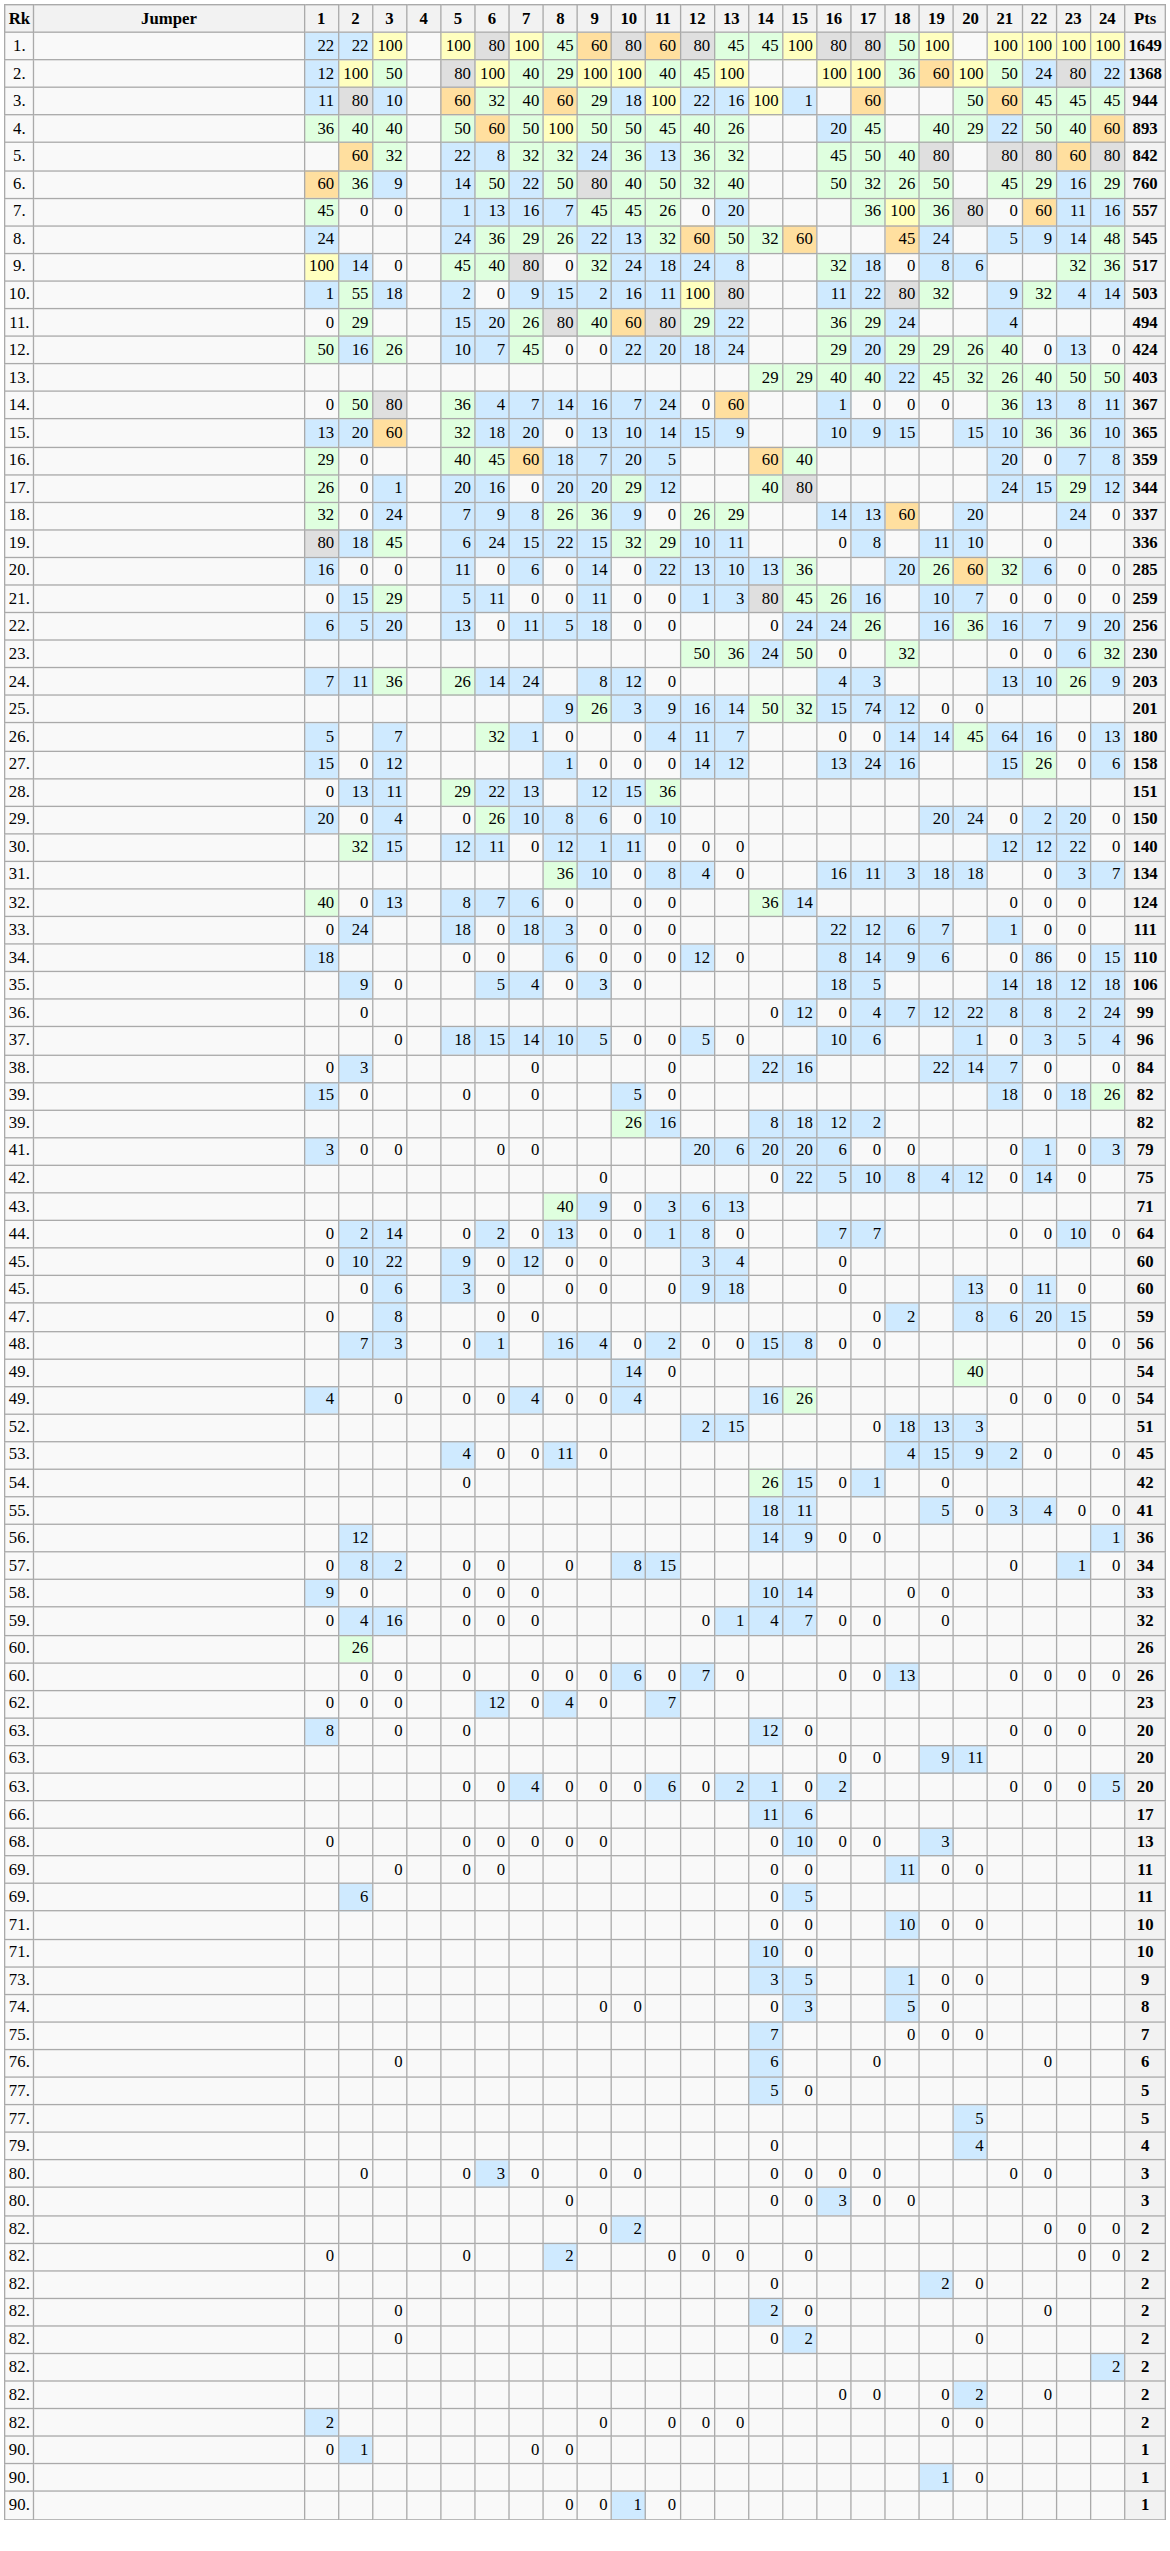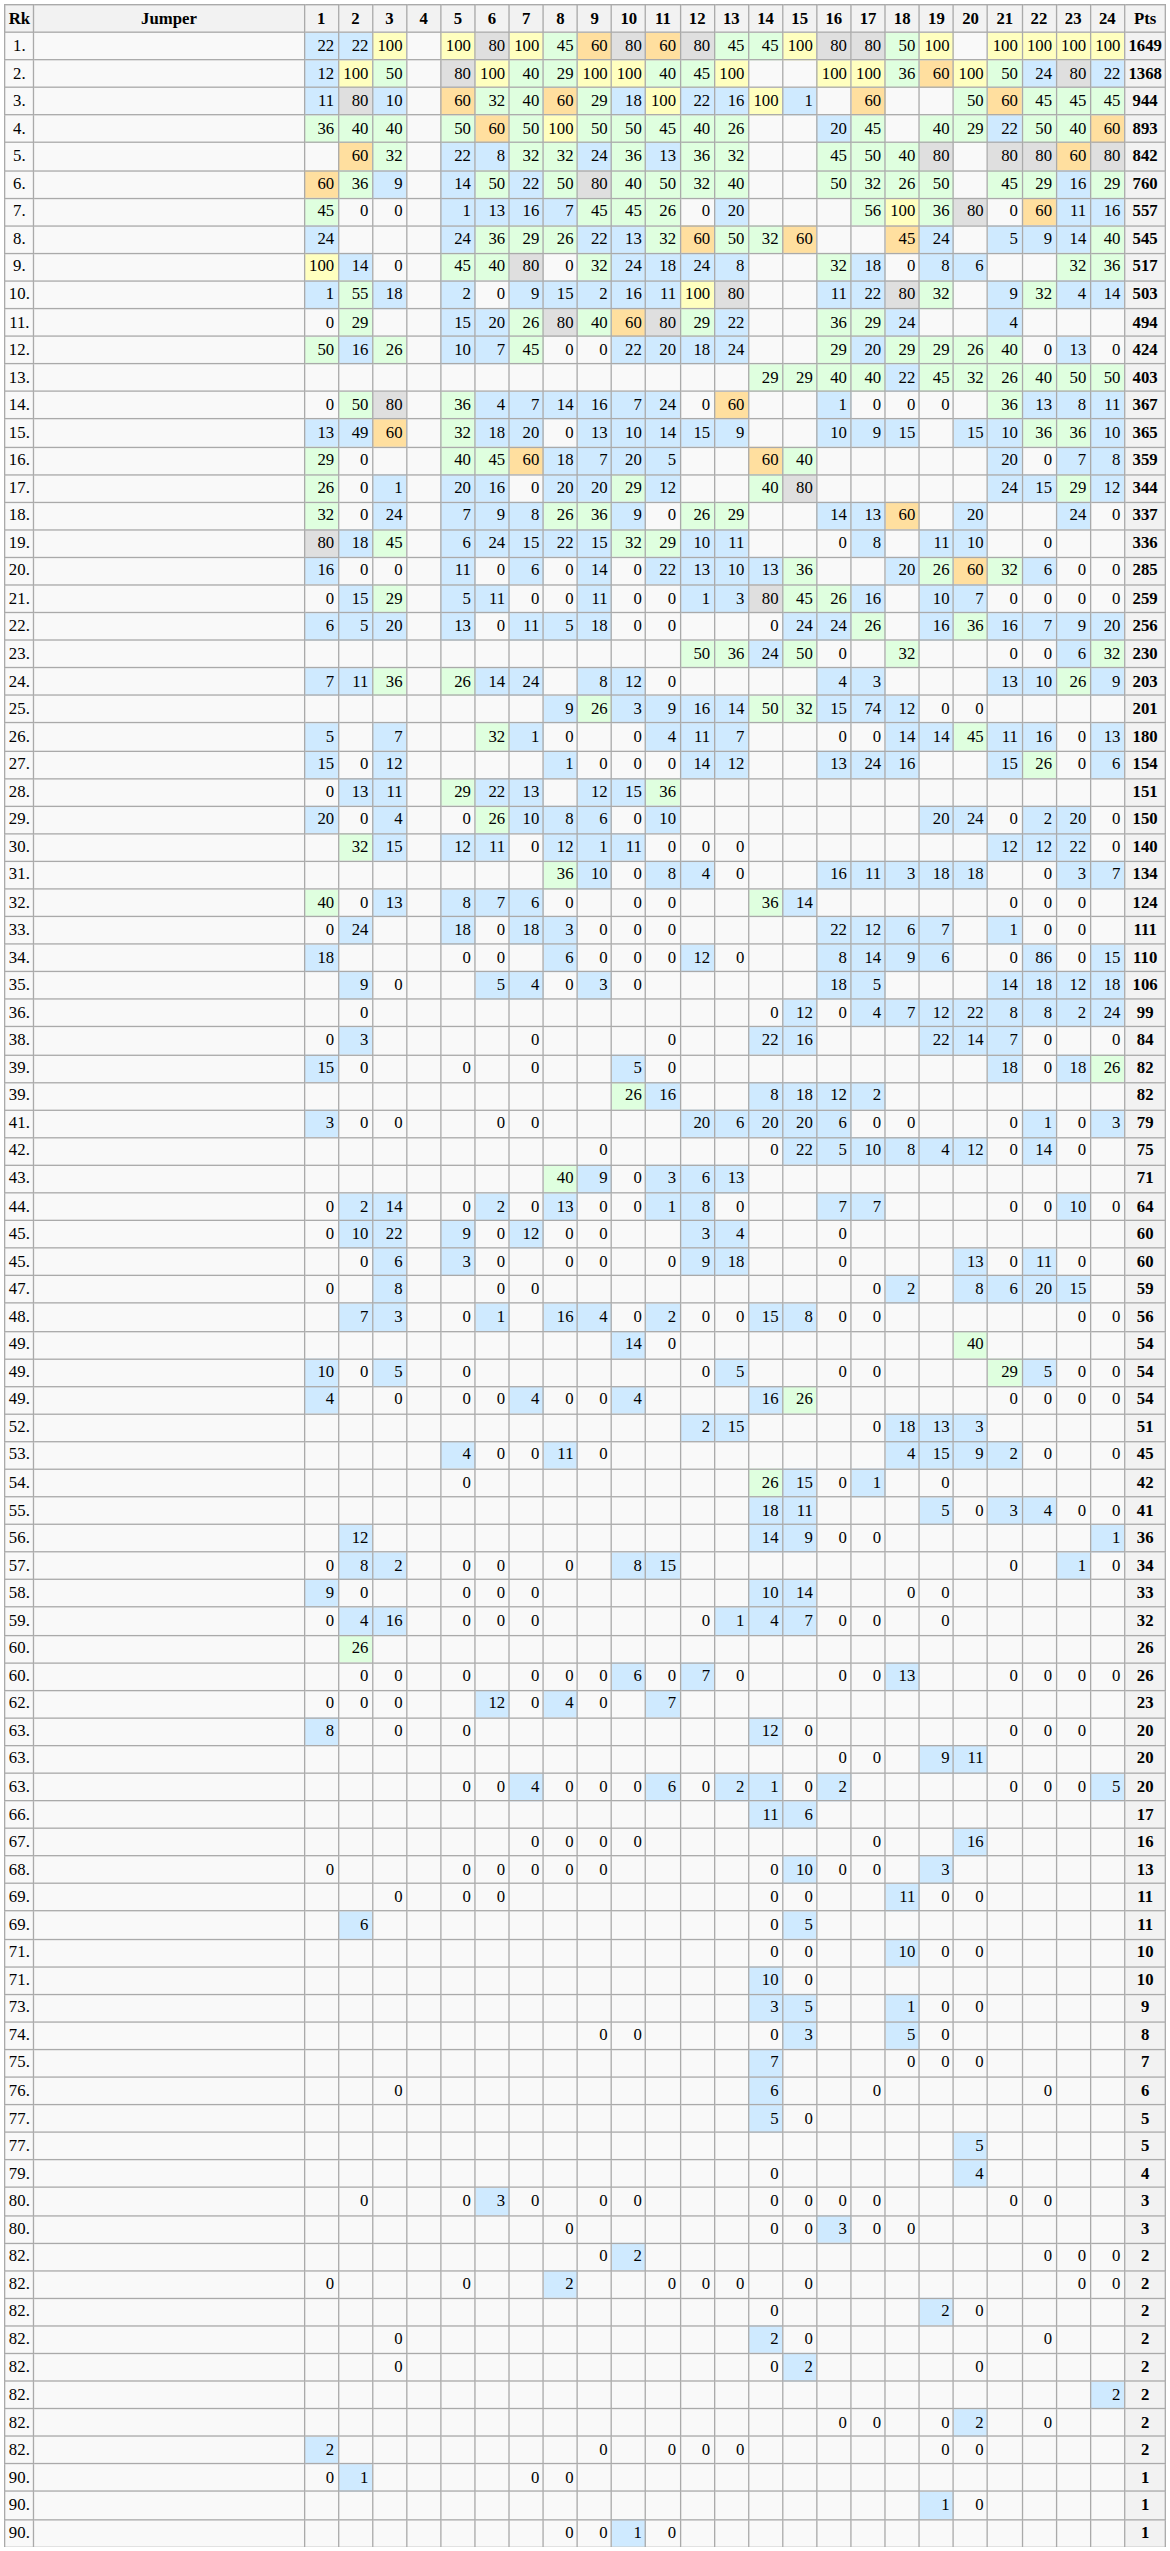7. | 17: 36 -> 56
8. | 24: 48 -> 40
15. | 2: 20 -> 49
26. | 21: 64 -> 11
27. | Pts: 158 -> 154
- row: 37. | 0 | 18 | 15 | 14 | 10 | 5 | 0 | 0 | 5 | 0 | 10 | 6 | 1 | 0 | 3 | 5 | 4 | 96
+ row: 49. | 10 | 0 | 5 | 0 | 0 | 5 | 0 | 0 | 29 | 5 | 0 | 0 | 54
+ row: 67. | 0 | 0 | 0 | 0 | 0 | 16 | 16
